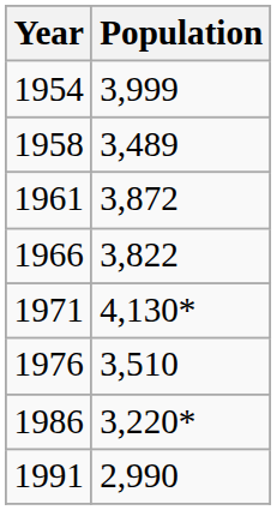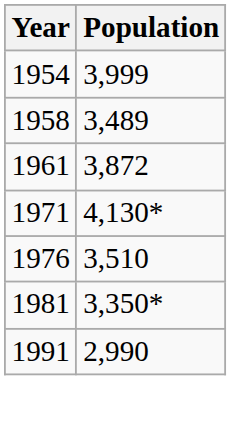- row: 1966 | 3,822
+ row: 1981 | 3,350*
- row: 1986 | 3,220*
